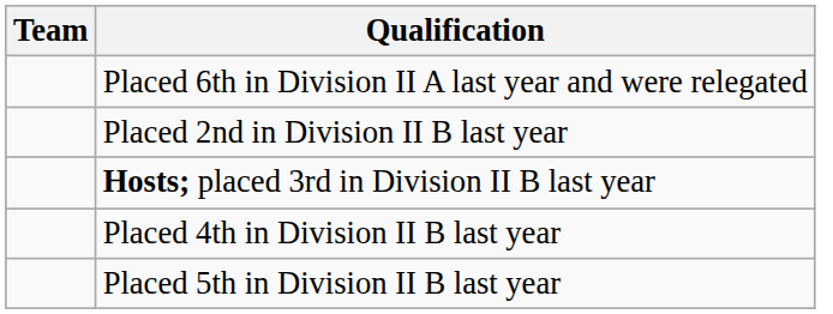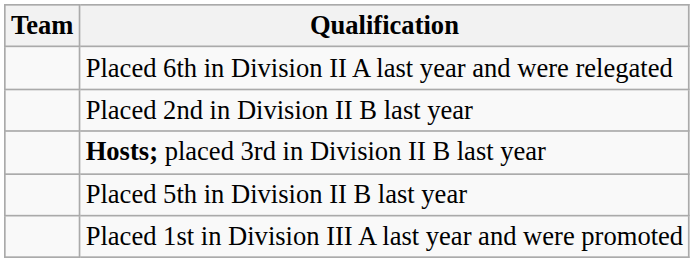- row: Placed 4th in Division II B last year
+ row: Placed 1st in Division III A last year and were promoted
